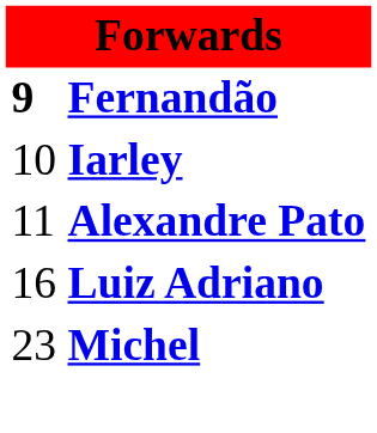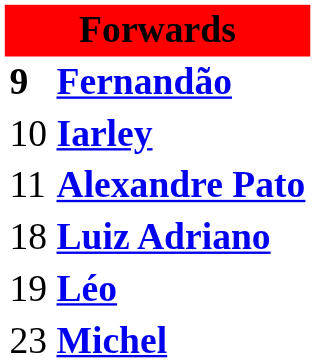Luiz Adriano | column 1: 16 -> 18
+ row: 19 | Léo
